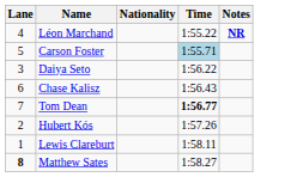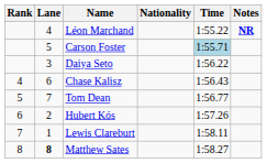+ column: Rank | 4 | 5 | 6 | 7 | 8
Tom Dean | Time: bold -> normal
